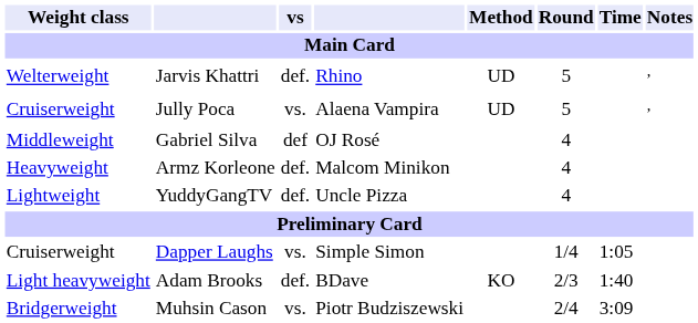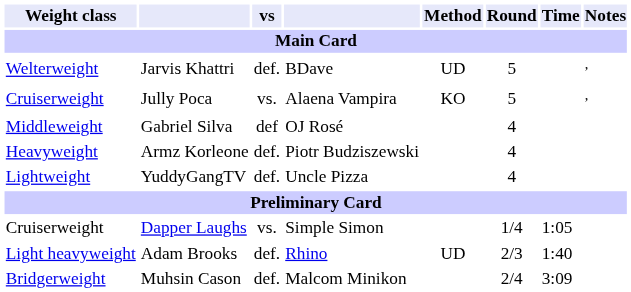Jarvis Khattri | column 4: Rhino -> BDave
Jully Poca | Method: UD -> KO
Armz Korleone | column 4: Malcom Minikon -> Piotr Budziszewski
Adam Brooks | column 4: BDave -> Rhino
Adam Brooks | Method: KO -> UD
Muhsin Cason | vs: vs. -> def.
Muhsin Cason | column 4: Piotr Budziszewski -> Malcom Minikon
